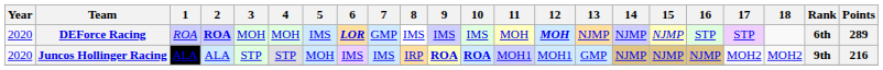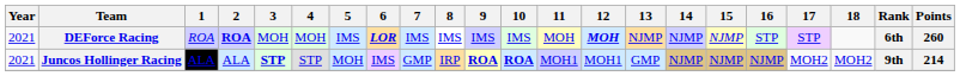DEForce Racing | Year: 2020 -> 2021
DEForce Racing | 7: GMP -> IMS
DEForce Racing | Points: 289 -> 260
Juncos Hollinger Racing | Year: 2020 -> 2021
Juncos Hollinger Racing | 3: normal -> bold
Juncos Hollinger Racing | 7: IMS -> GMP
Juncos Hollinger Racing | Points: 216 -> 214
